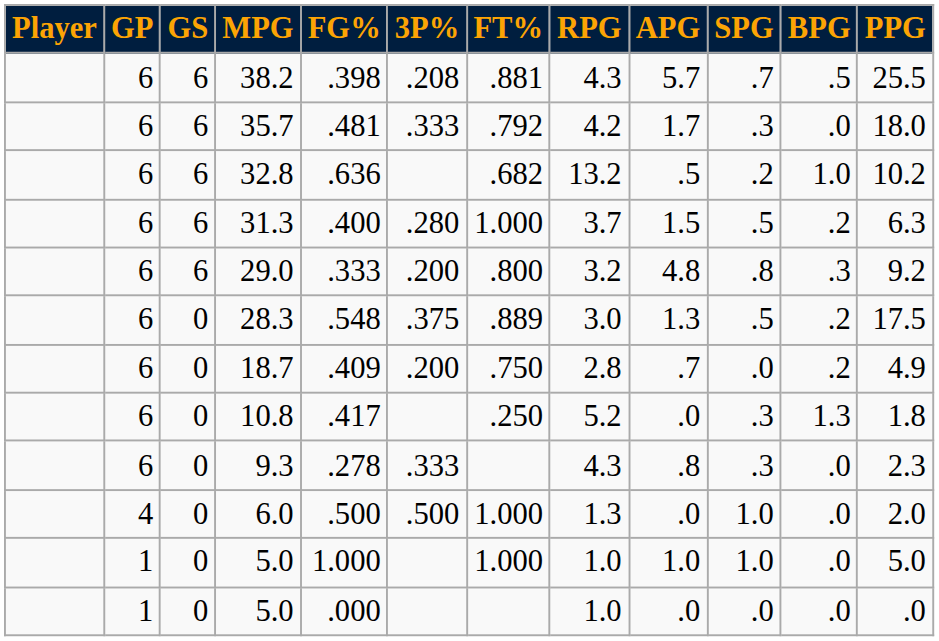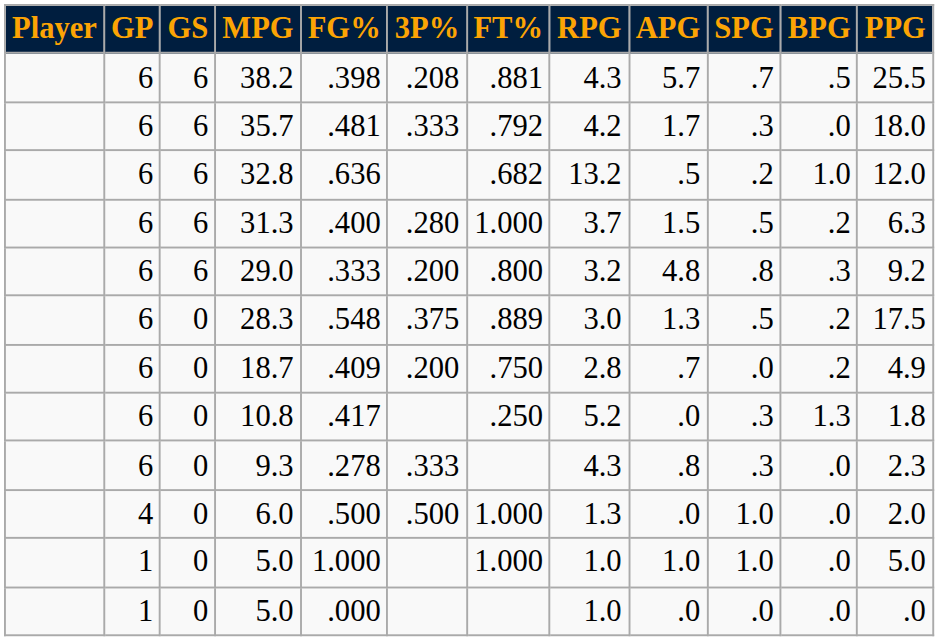32.8 | PPG: 10.2 -> 12.0
